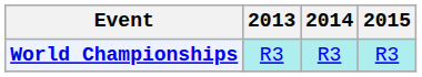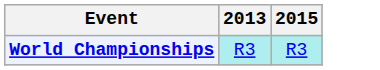- column: 2014 | R3
